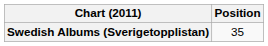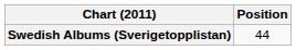Swedish Albums (Sverigetopplistan) | Position: 35 -> 44
